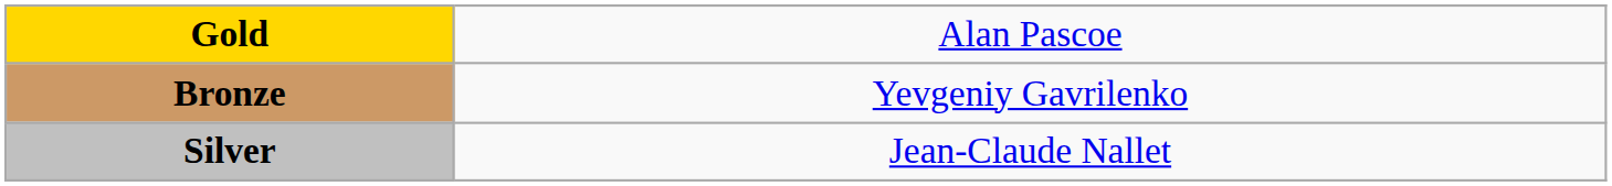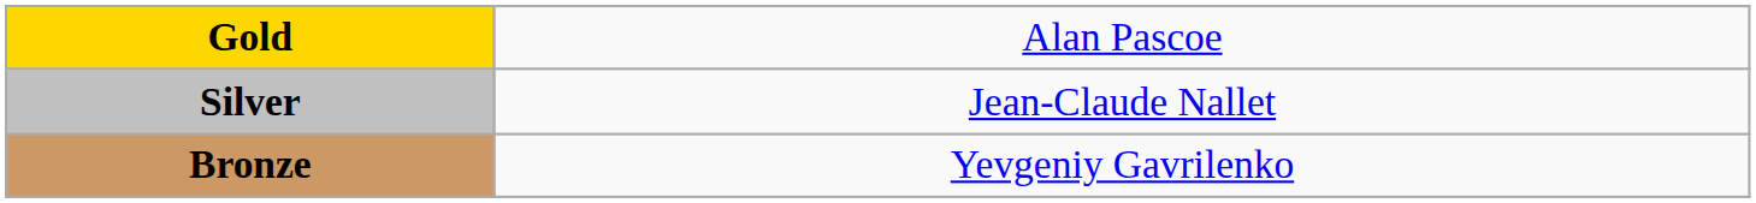rows swapped: Silver <-> Bronze
